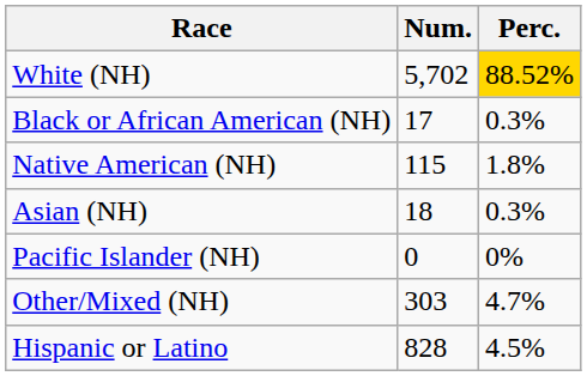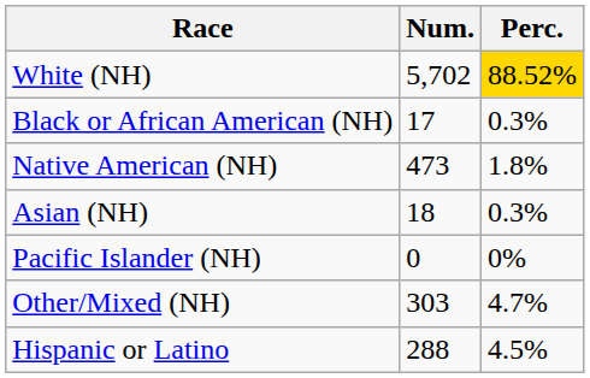Native American (NH) | Num.: 115 -> 473
Hispanic or Latino | Num.: 828 -> 288
